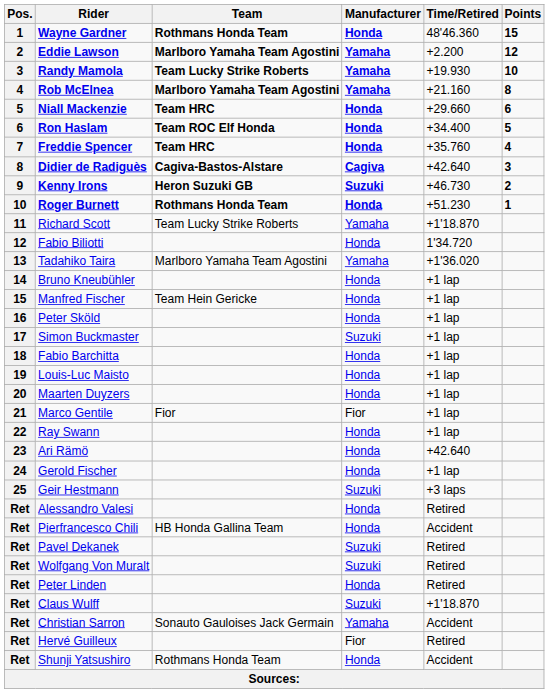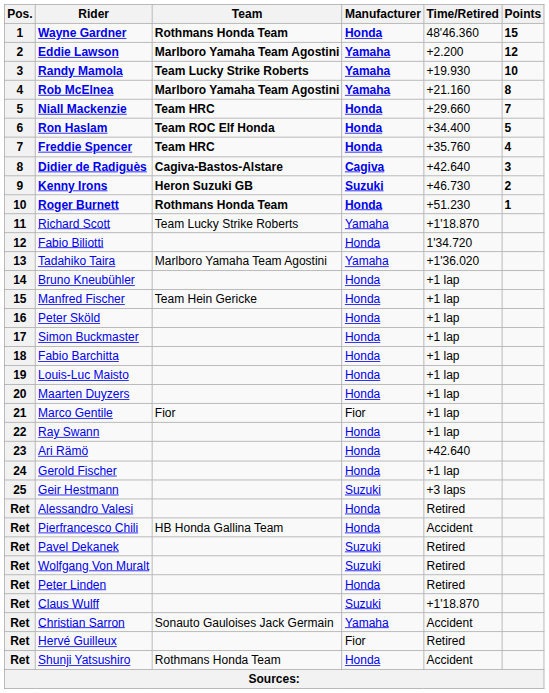Niall Mackenzie | Points: 6 -> 7
Simon Buckmaster | Manufacturer: Suzuki -> Honda
